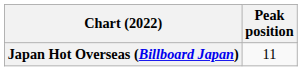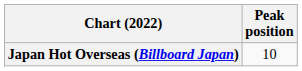Japan Hot Overseas (Billboard Japan) | Peak position: 11 -> 10
